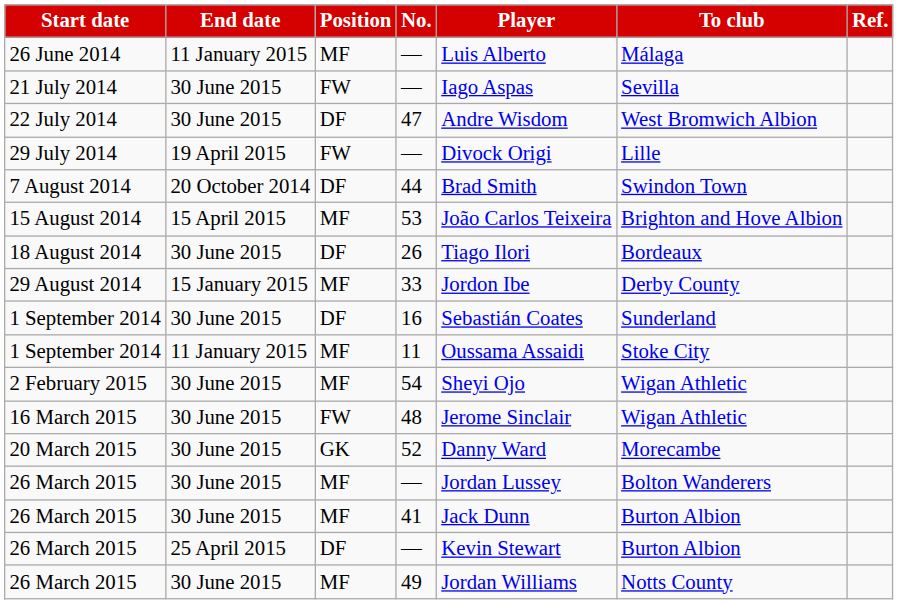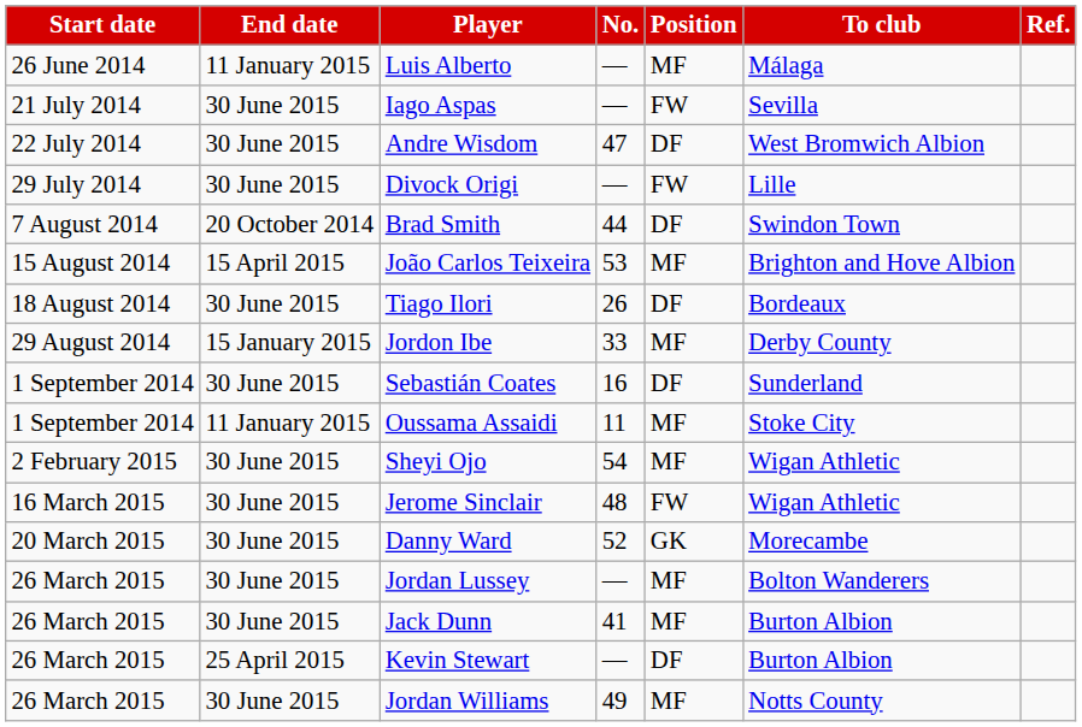columns swapped: Position <-> Player
29 July 2014 | End date: 19 April 2015 -> 30 June 2015
